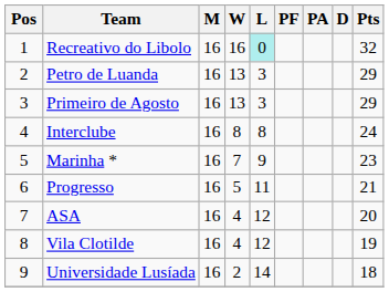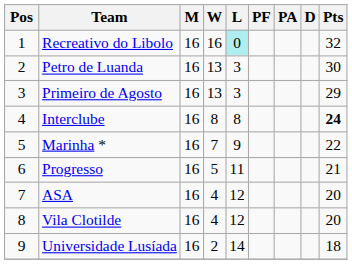Petro de Luanda | Pts: 29 -> 30
Interclube | Pts: normal -> bold
Marinha * | Pts: 23 -> 22
Vila Clotilde | Pts: 19 -> 20
